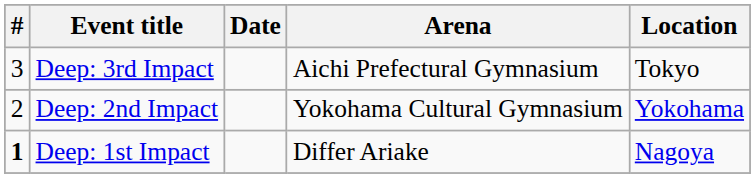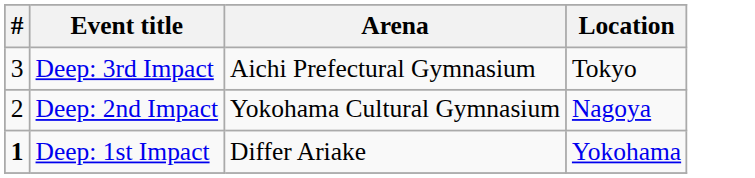- column: Date
Deep: 2nd Impact | Location: Yokohama -> Nagoya
Deep: 1st Impact | Location: Nagoya -> Yokohama
